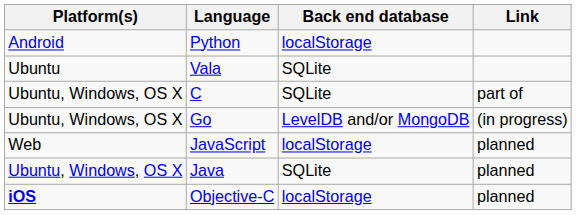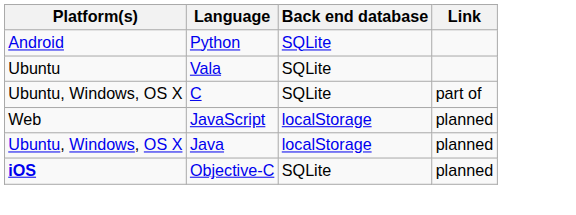Python | Back end database: localStorage -> SQLite
- row: Ubuntu, Windows, OS X | Go | LevelDB and/or MongoDB | (in progress)
Java | Back end database: SQLite -> localStorage
Objective-C | Back end database: localStorage -> SQLite
